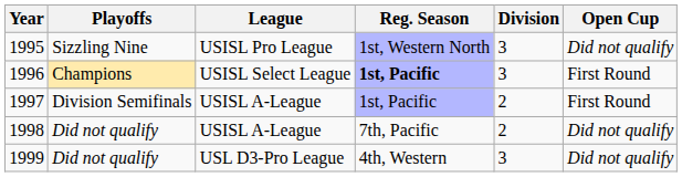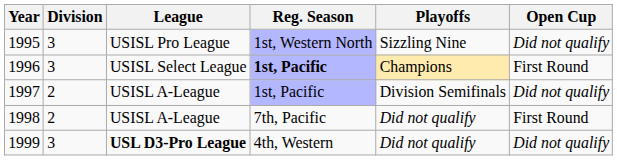columns swapped: Division <-> Playoffs
1997 | Open Cup: First Round -> Did not qualify
1998 | Open Cup: Did not qualify -> First Round
1999 | League: normal -> bold
